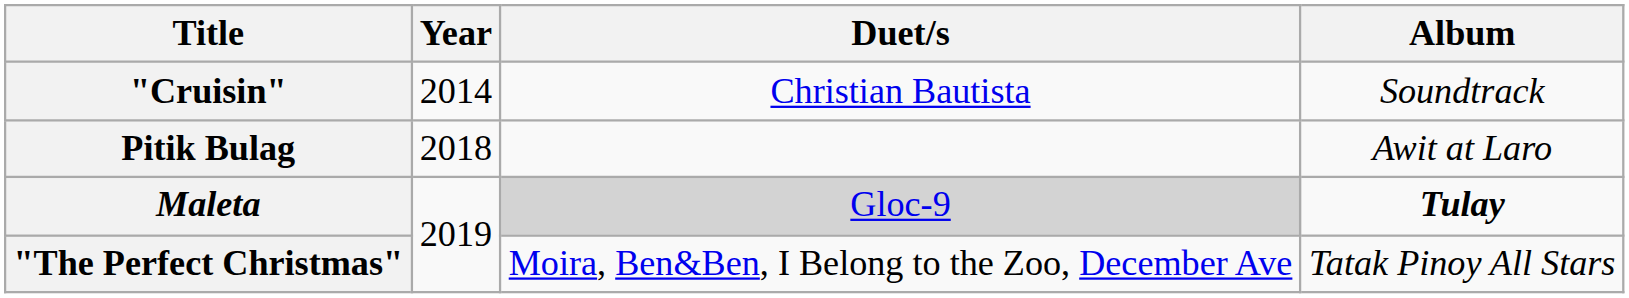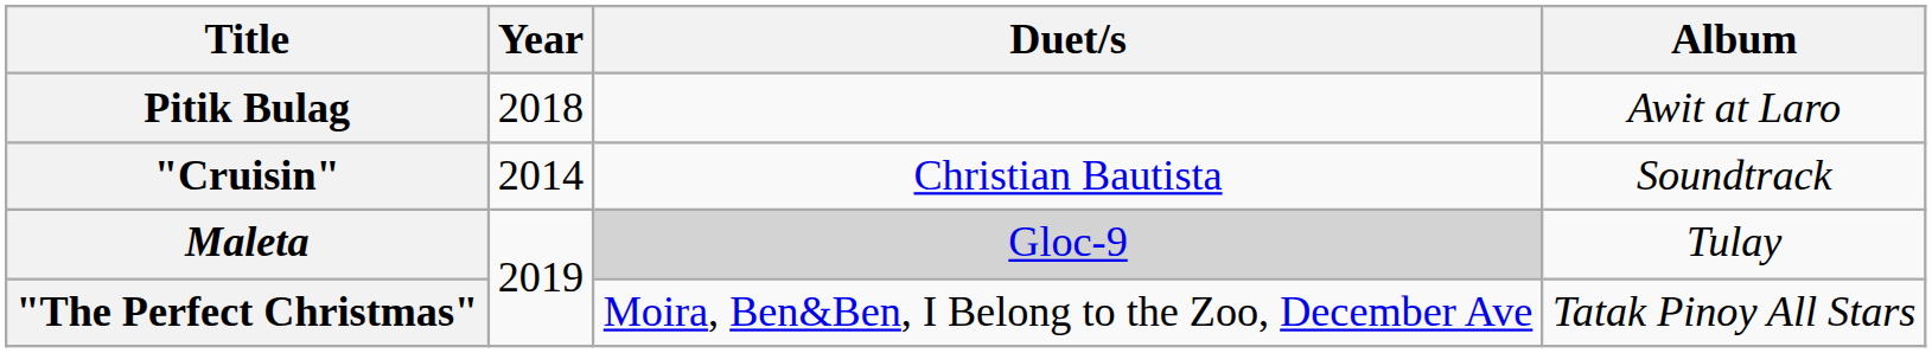rows swapped: "Cruisin" <-> Pitik Bulag
Maleta | Album: bold -> normal
